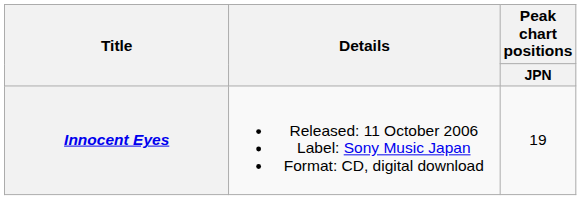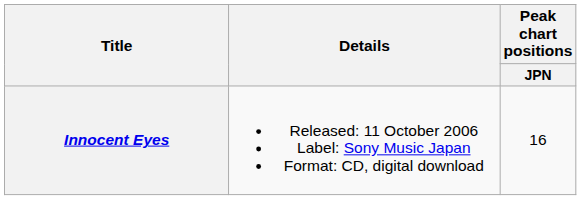Innocent Eyes | Peak chart positions / JPN: 19 -> 16
